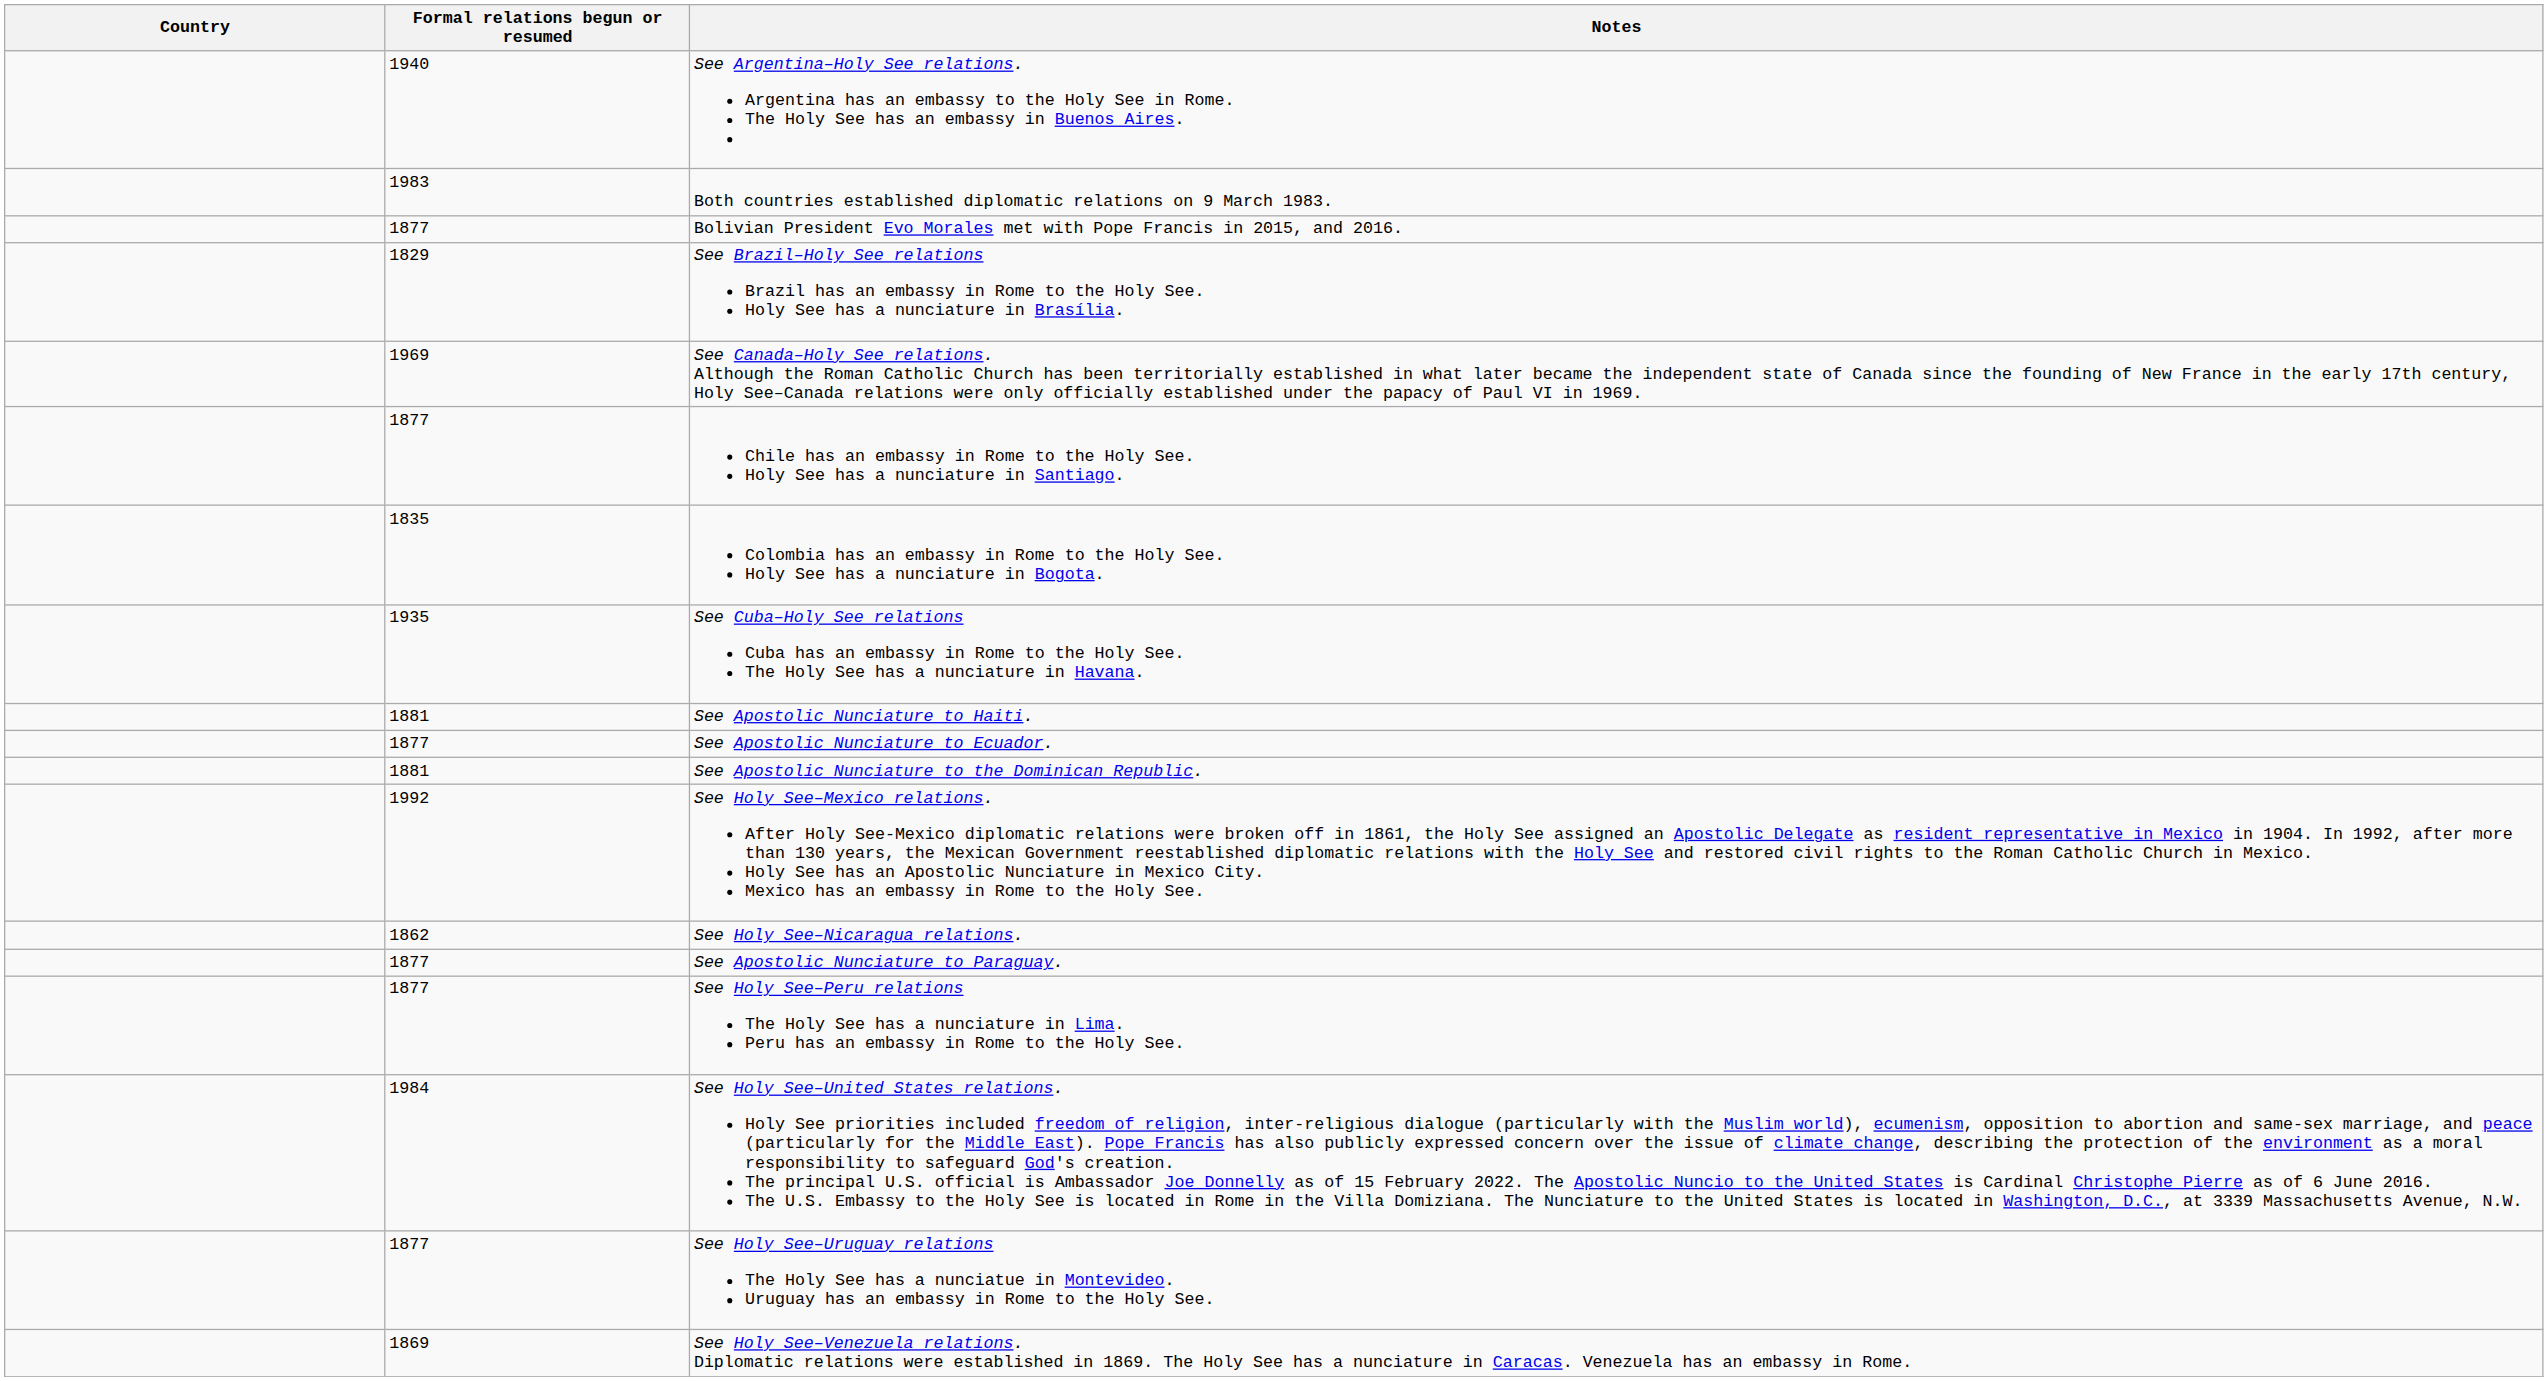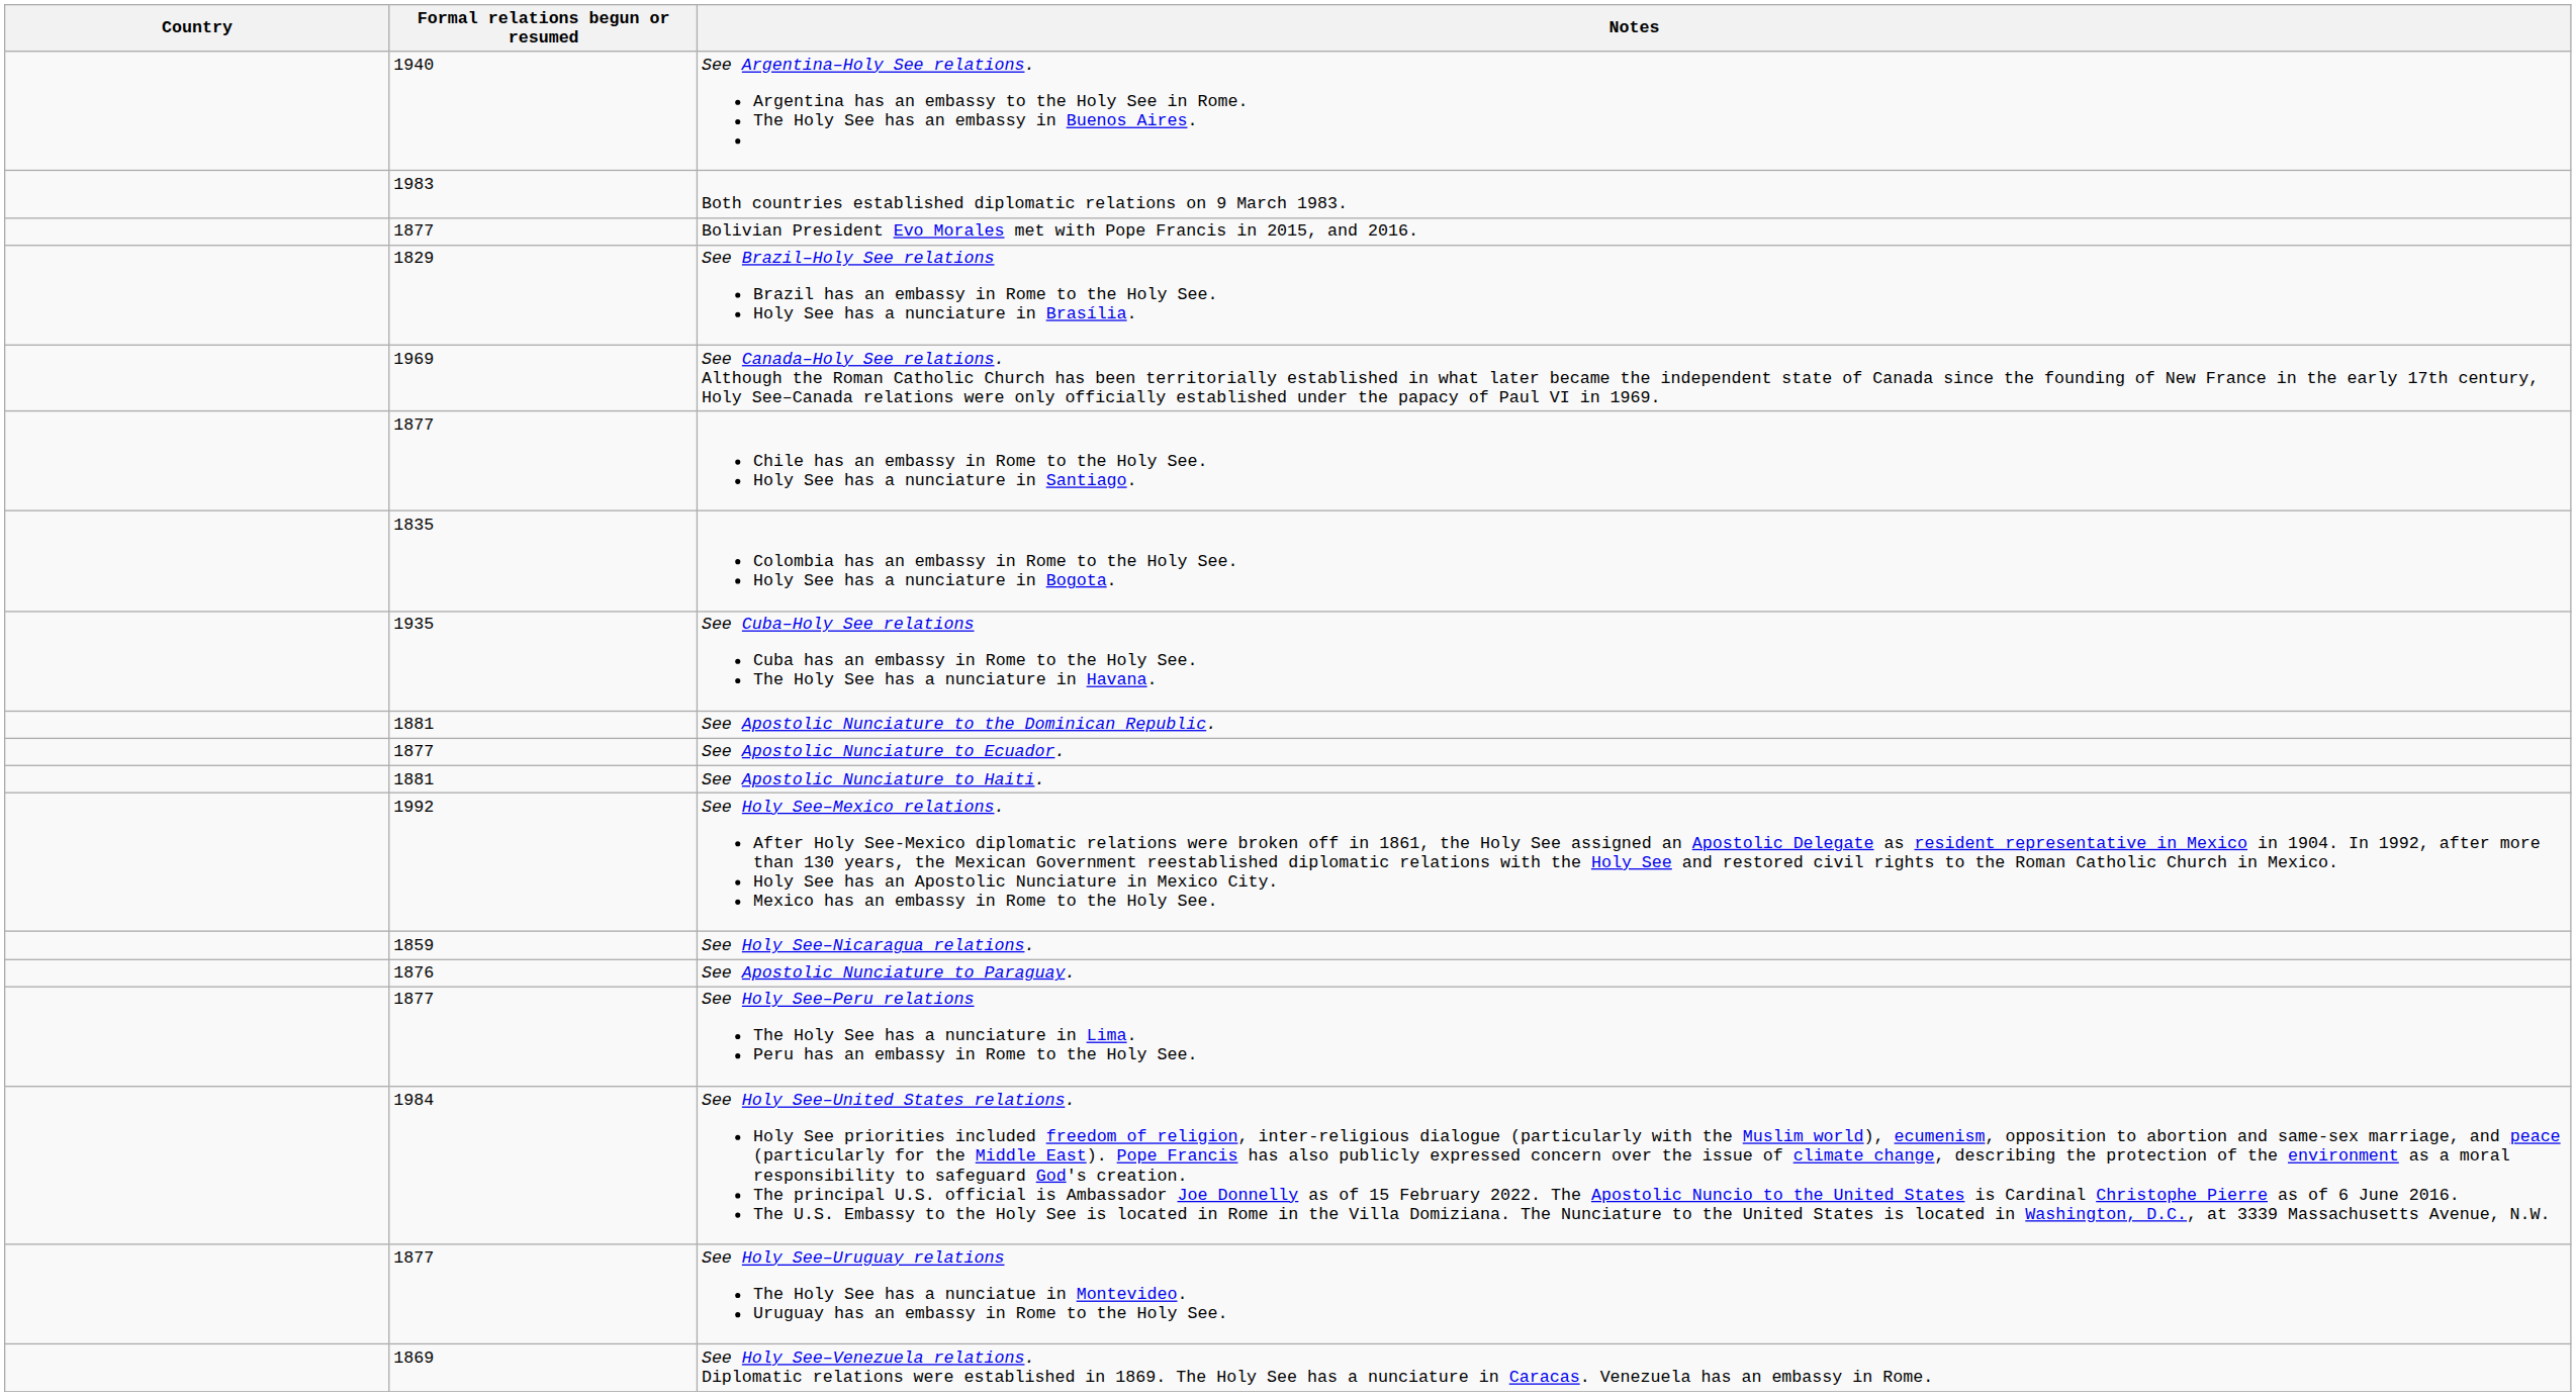rows swapped: See Apostolic Nunciature to the Dominican Republic. <-> See Apostolic Nunciature to Haiti.
See Holy See–Nicaragua relations. | Formal relations begun or resumed: 1862 -> 1859
See Apostolic Nunciature to Paraguay. | Formal relations begun or resumed: 1877 -> 1876
